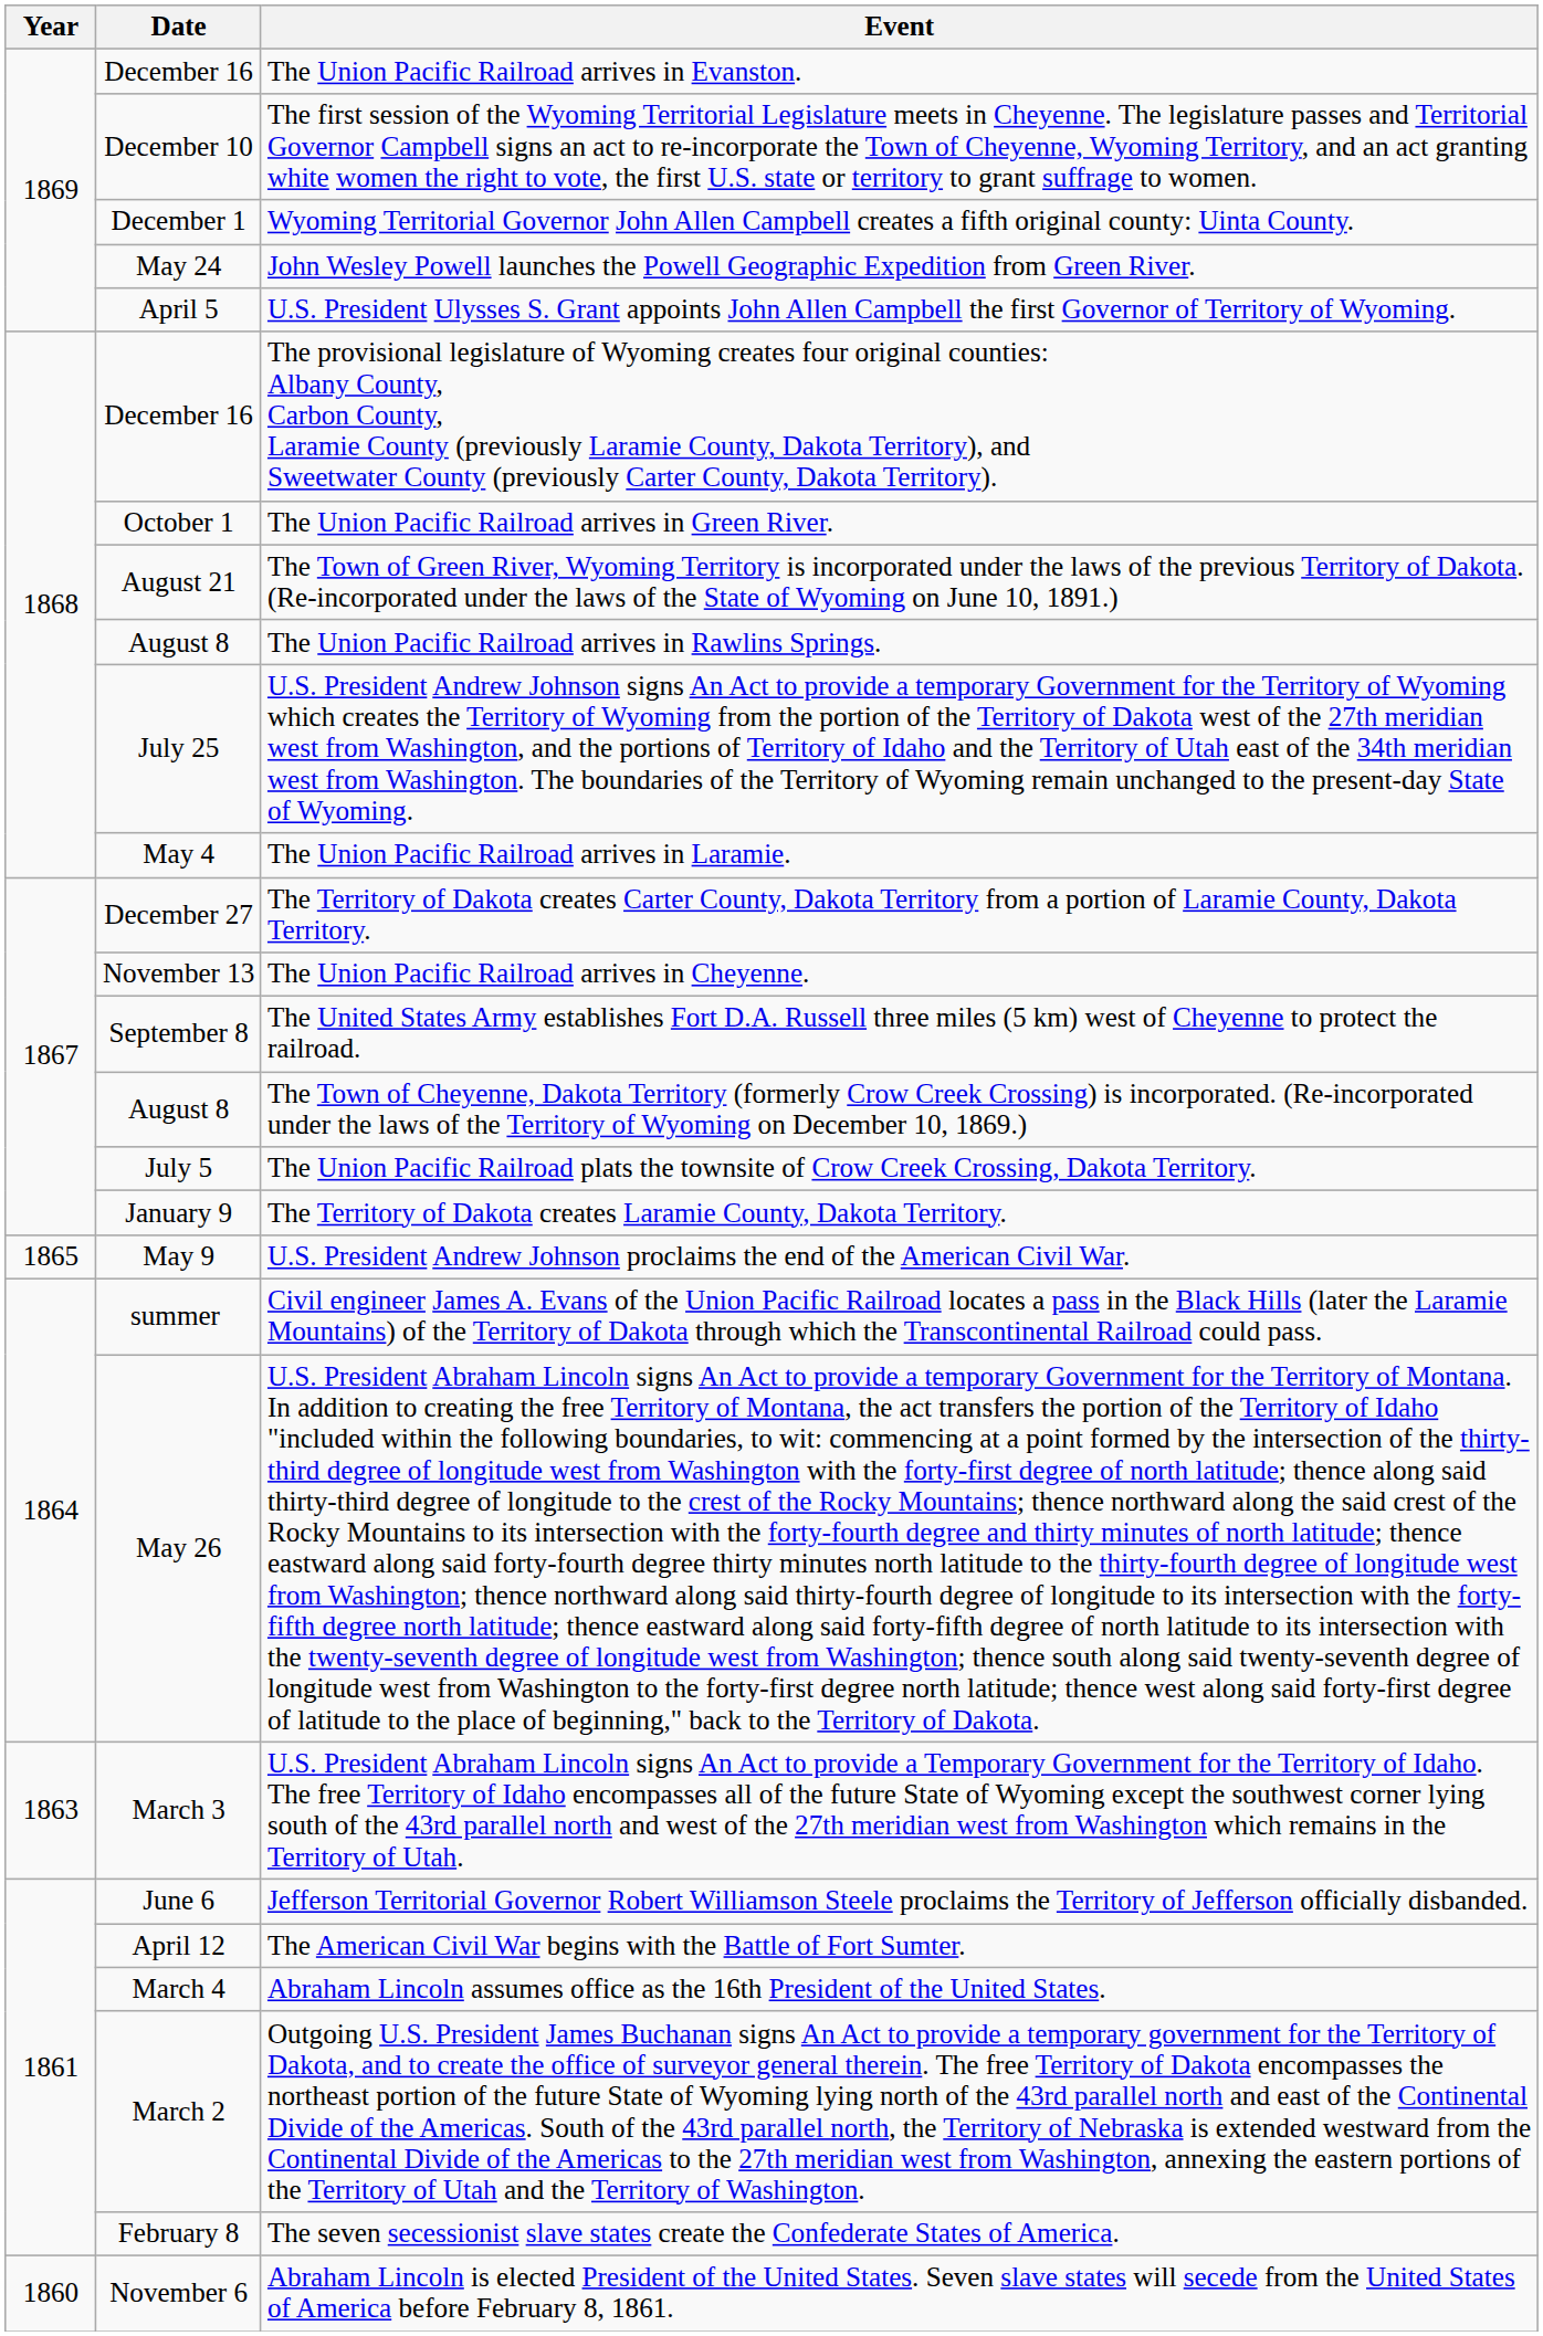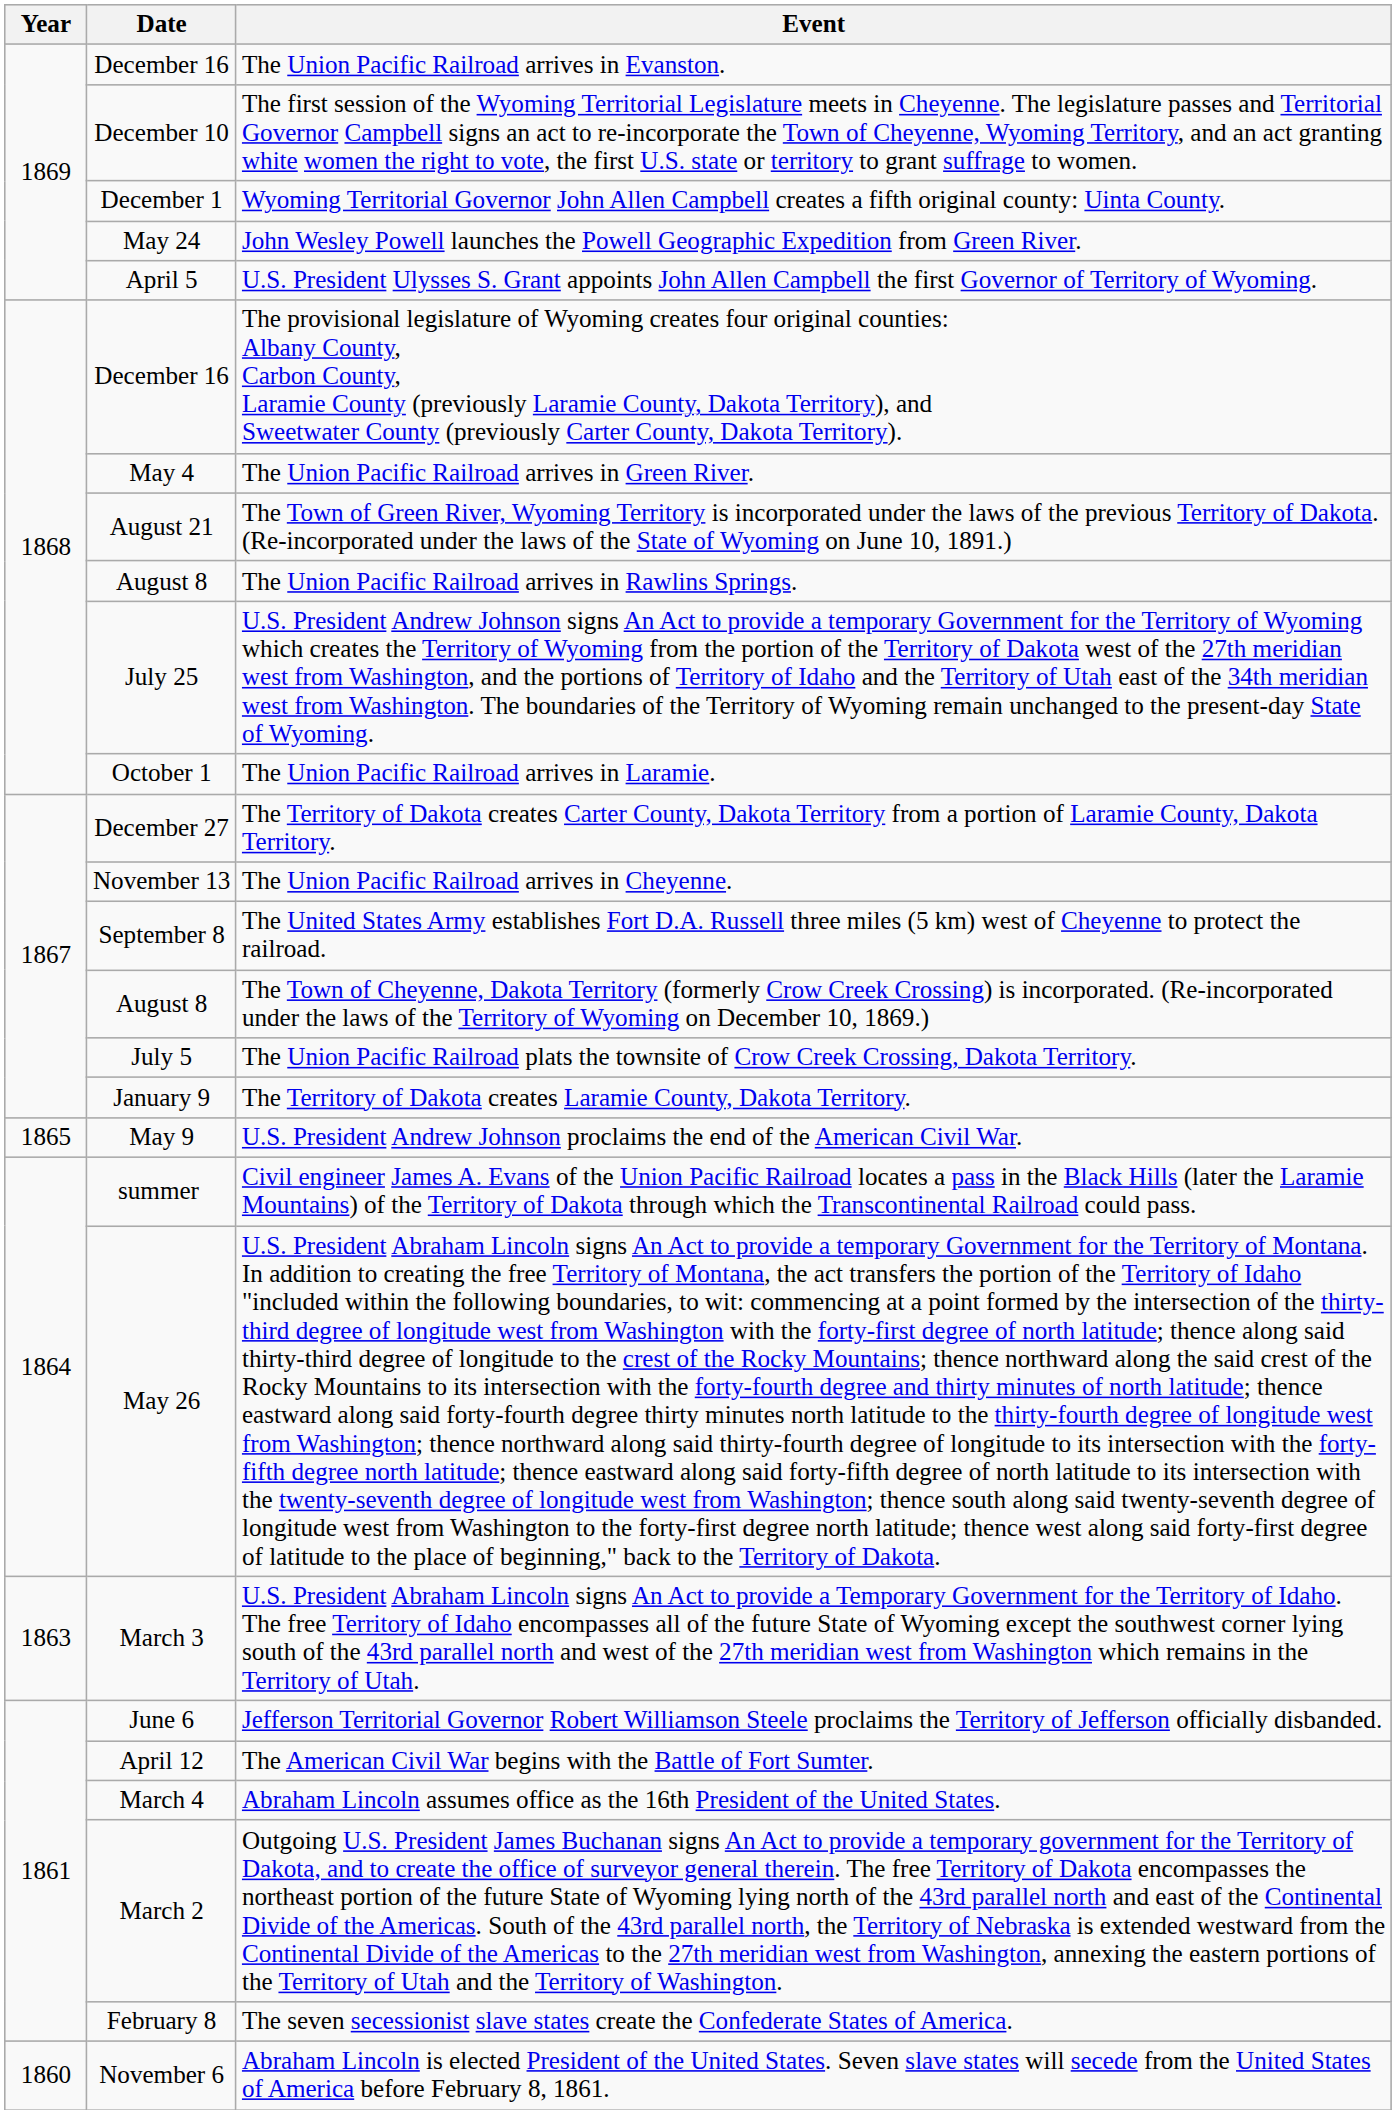The Union Pacific Railroad arrives in Green River. | Date: October 1 -> May 4
The Union Pacific Railroad arrives in Laramie. | Date: May 4 -> October 1
